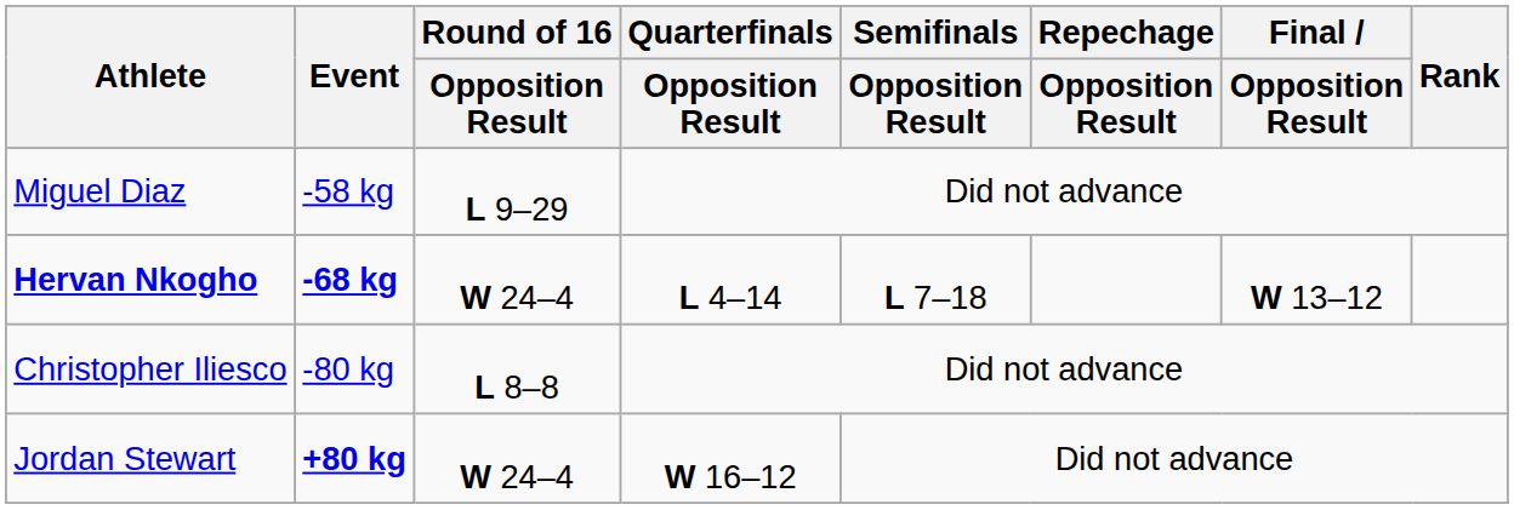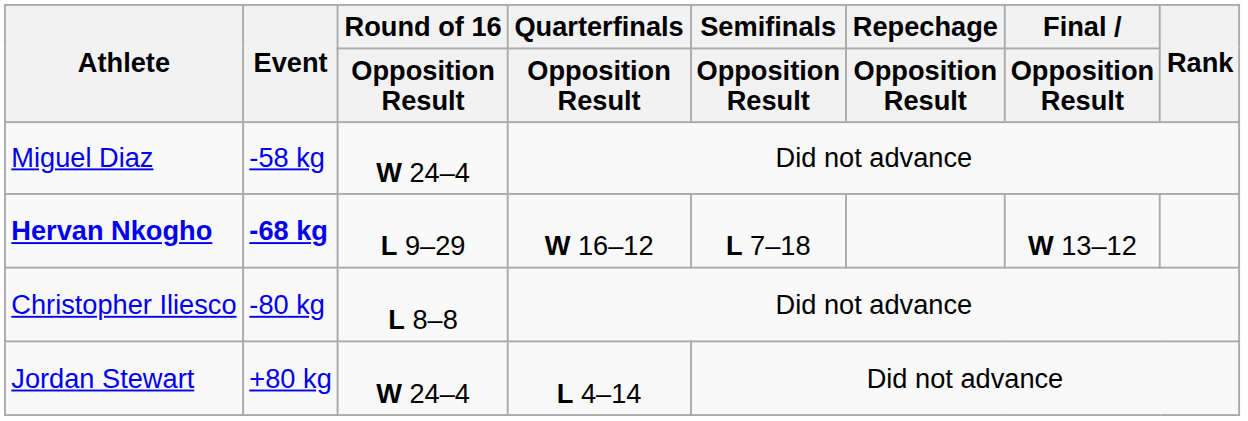Miguel Diaz | Round of 16 / Opposition Result: L 9–29 -> W 24–4
Hervan Nkogho | Round of 16 / Opposition Result: W 24–4 -> L 9–29
Hervan Nkogho | Quarterfinals / Opposition Result: L 4–14 -> W 16–12
Jordan Stewart | Event: bold -> normal
Jordan Stewart | Quarterfinals / Opposition Result: W 16–12 -> L 4–14
